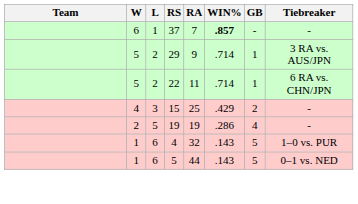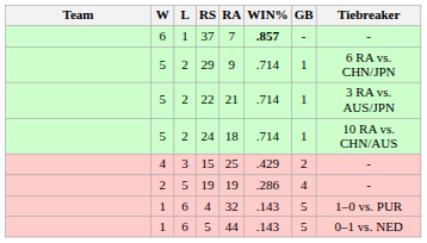29 | Tiebreaker: 3 RA vs. AUS/JPN -> 6 RA vs. CHN/JPN
22 | RA: 11 -> 21
22 | Tiebreaker: 6 RA vs. CHN/JPN -> 3 RA vs. AUS/JPN
+ row: 5 | 2 | 24 | 18 | .714 | 1 | 10 RA vs. CHN/AUS
